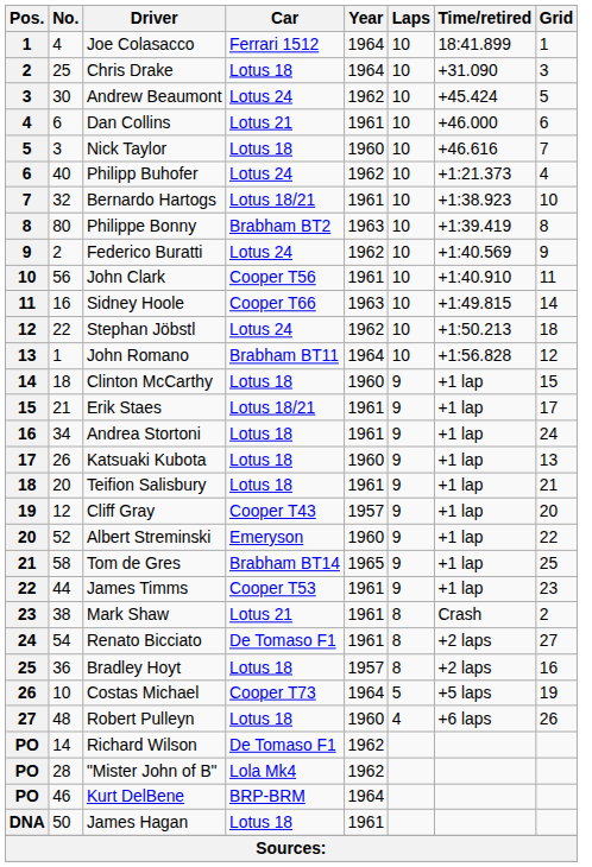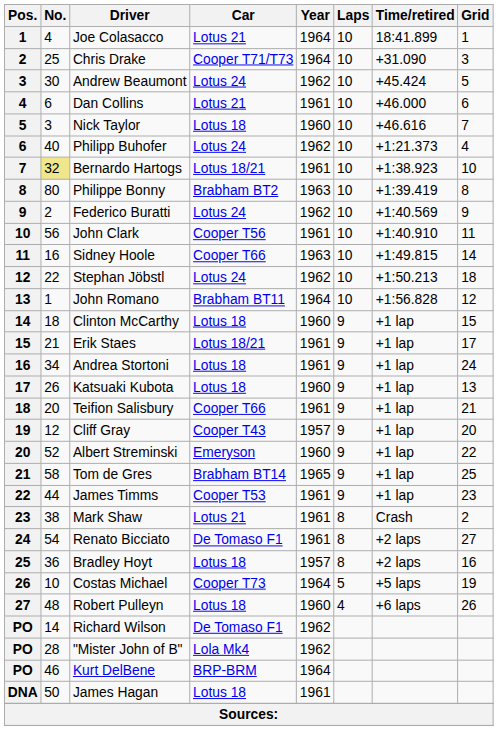Joe Colasacco | Car: Ferrari 1512 -> Lotus 21
Chris Drake | Car: Lotus 18 -> Cooper T71/T73
Bernardo Hartogs | No.: no background -> khaki background
Teifion Salisbury | Car: Lotus 18 -> Cooper T66
